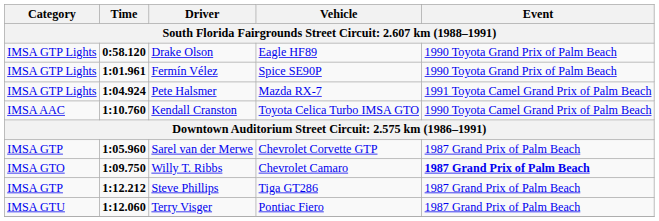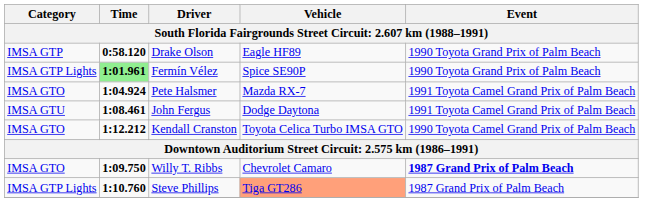Drake Olson | Category: IMSA GTP Lights -> IMSA GTP
Fermín Vélez | Time: no background -> lightgreen background
Pete Halsmer | Category: IMSA GTP Lights -> IMSA GTO
+ row: IMSA GTU | 1:08.461 | John Fergus | Dodge Daytona | 1991 Toyota Camel Grand Prix of Palm Beach
Kendall Cranston | Category: IMSA AAC -> IMSA GTO
Kendall Cranston | Time: 1:10.760 -> 1:12.212
- row: IMSA GTP | 1:05.960 | Sarel van der Merwe | Chevrolet Corvette GTP | 1987 Grand Prix of Palm Beach
Steve Phillips | Category: IMSA GTP -> IMSA GTP Lights
Steve Phillips | Time: 1:12.212 -> 1:10.760
Steve Phillips | Vehicle: no background -> lightsalmon background
- row: IMSA GTU | 1:12.060 | Terry Visger | Pontiac Fiero | 1987 Grand Prix of Palm Beach
